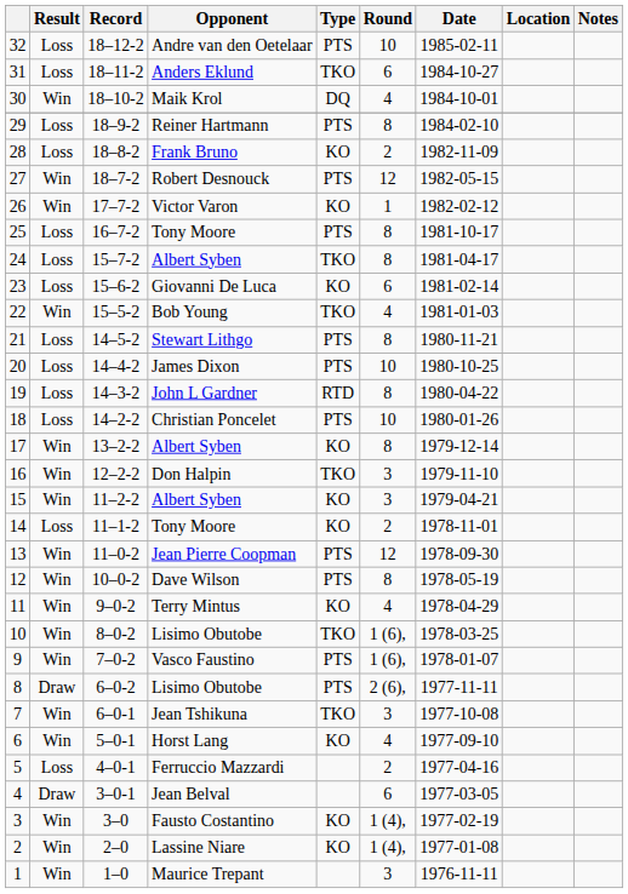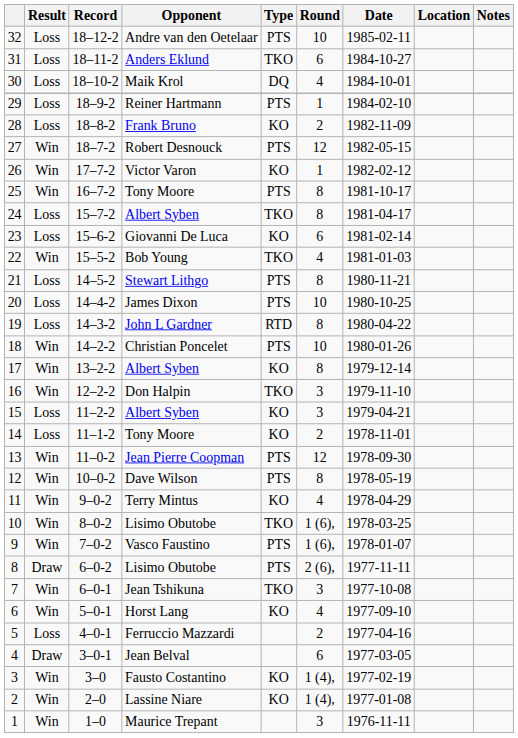30 | Result: Win -> Loss
29 | Round: 8 -> 1
25 | Result: Loss -> Win
18 | Result: Loss -> Win
15 | Result: Win -> Loss
